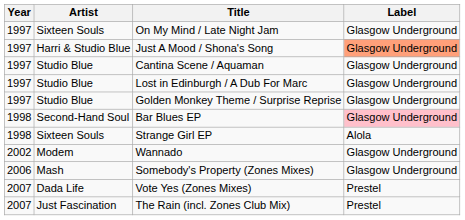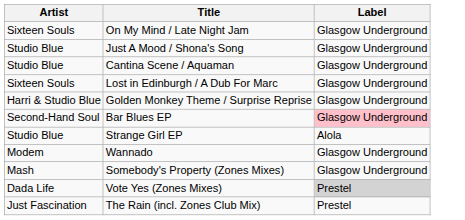- column: Year | 1997 | 1997 | 1997 | 1997 | 1997 | 1998 | 1998 | 2002 | 2006 | 2007 | 2007
Just A Mood / Shona's Song | Artist: Harri & Studio Blue -> Studio Blue
Just A Mood / Shona's Song | Label: lightsalmon background -> no background
Lost in Edinburgh / A Dub For Marc | Artist: Studio Blue -> Sixteen Souls
Golden Monkey Theme / Surprise Reprise | Artist: Studio Blue -> Harri & Studio Blue
Strange Girl EP | Artist: Sixteen Souls -> Studio Blue
Vote Yes (Zones Mixes) | Label: no background -> lightgrey background
